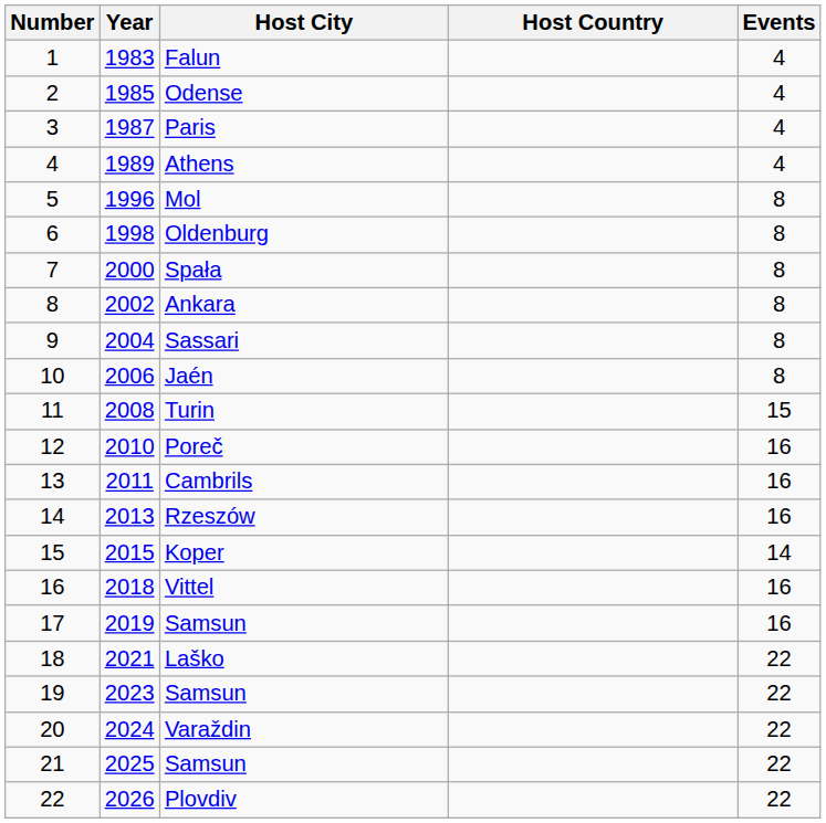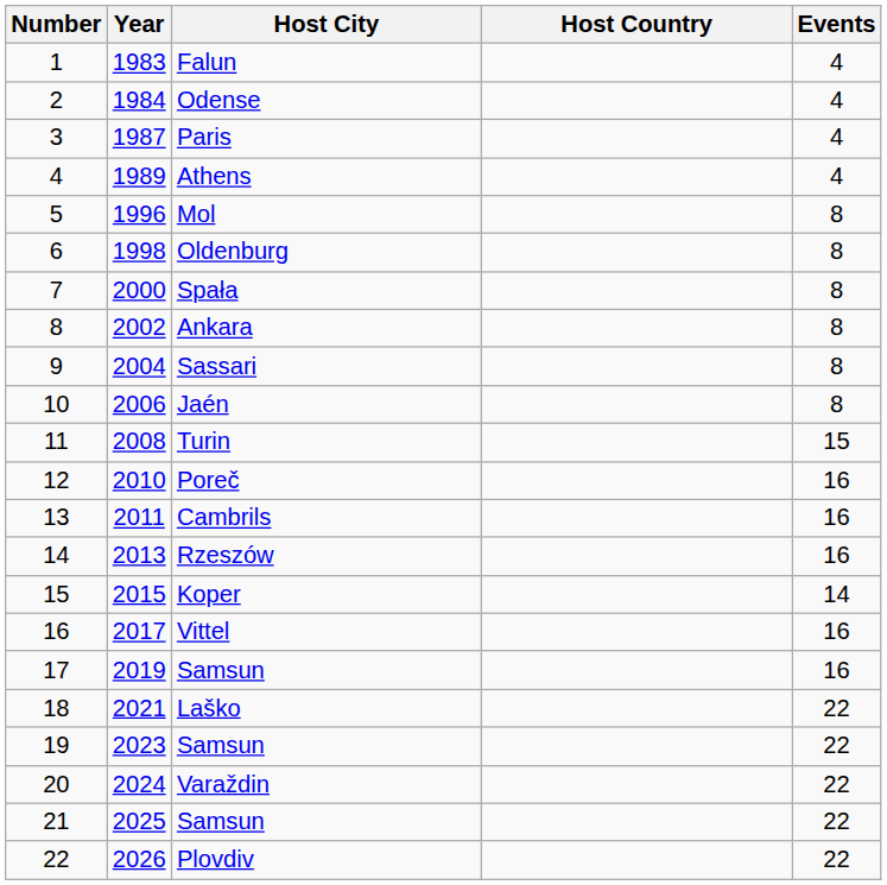Odense | Year: 1985 -> 1984
Vittel | Year: 2018 -> 2017
